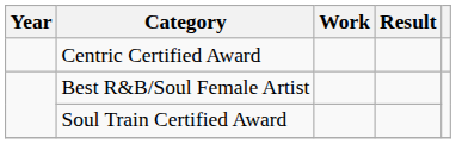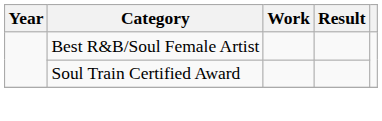- row: Centric Certified Award
